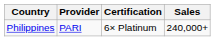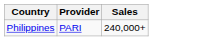- column: Certification | 6× Platinum
